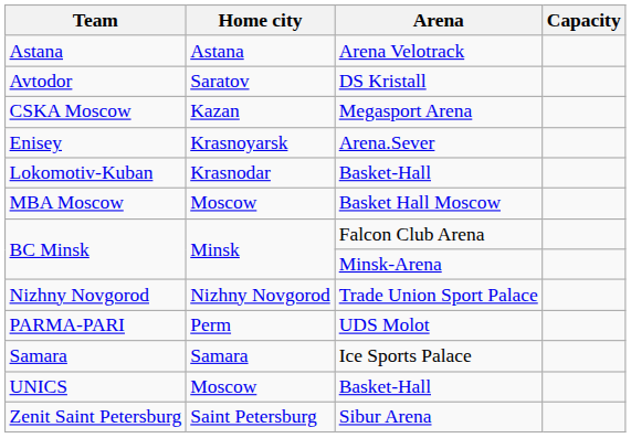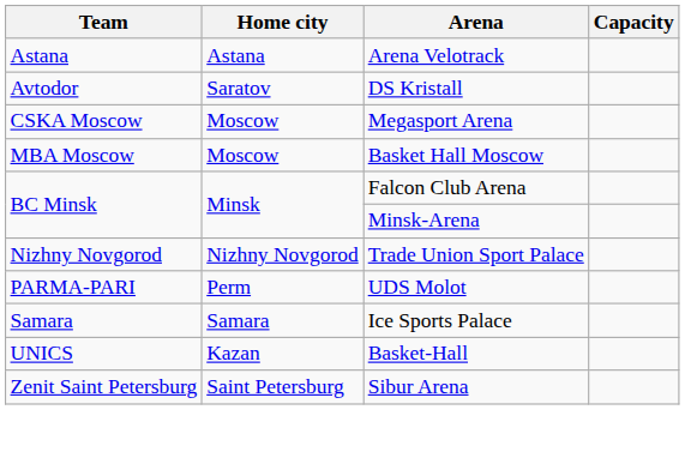CSKA Moscow | Home city: Kazan -> Moscow
- row: Enisey | Krasnoyarsk | Arena.Sever
- row: Lokomotiv-Kuban | Krasnodar | Basket-Hall
UNICS | Home city: Moscow -> Kazan
